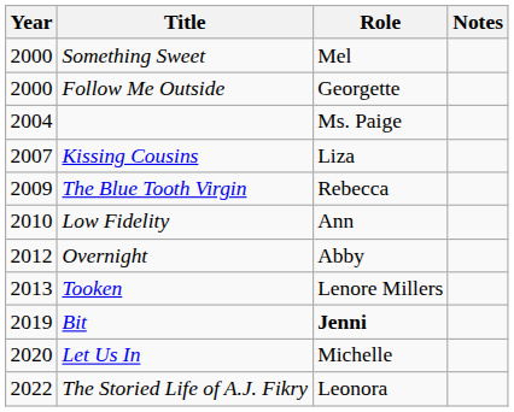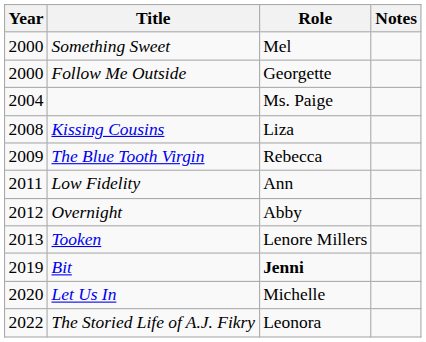Kissing Cousins | Year: 2007 -> 2008
Low Fidelity | Year: 2010 -> 2011
